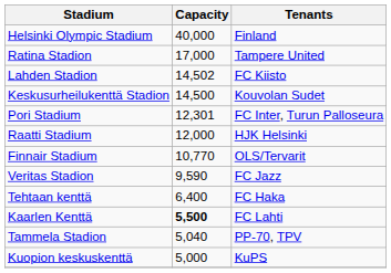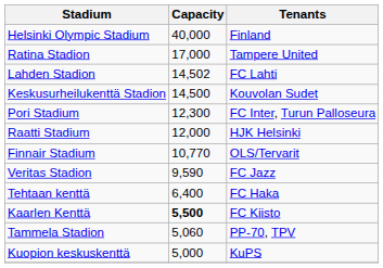Lahden Stadion | Tenants: FC Kiisto -> FC Lahti
Pori Stadium | Capacity: 12,301 -> 12,300
Kaarlen Kenttä | Tenants: FC Lahti -> FC Kiisto
Tammela Stadion | Capacity: 5,040 -> 5,060
